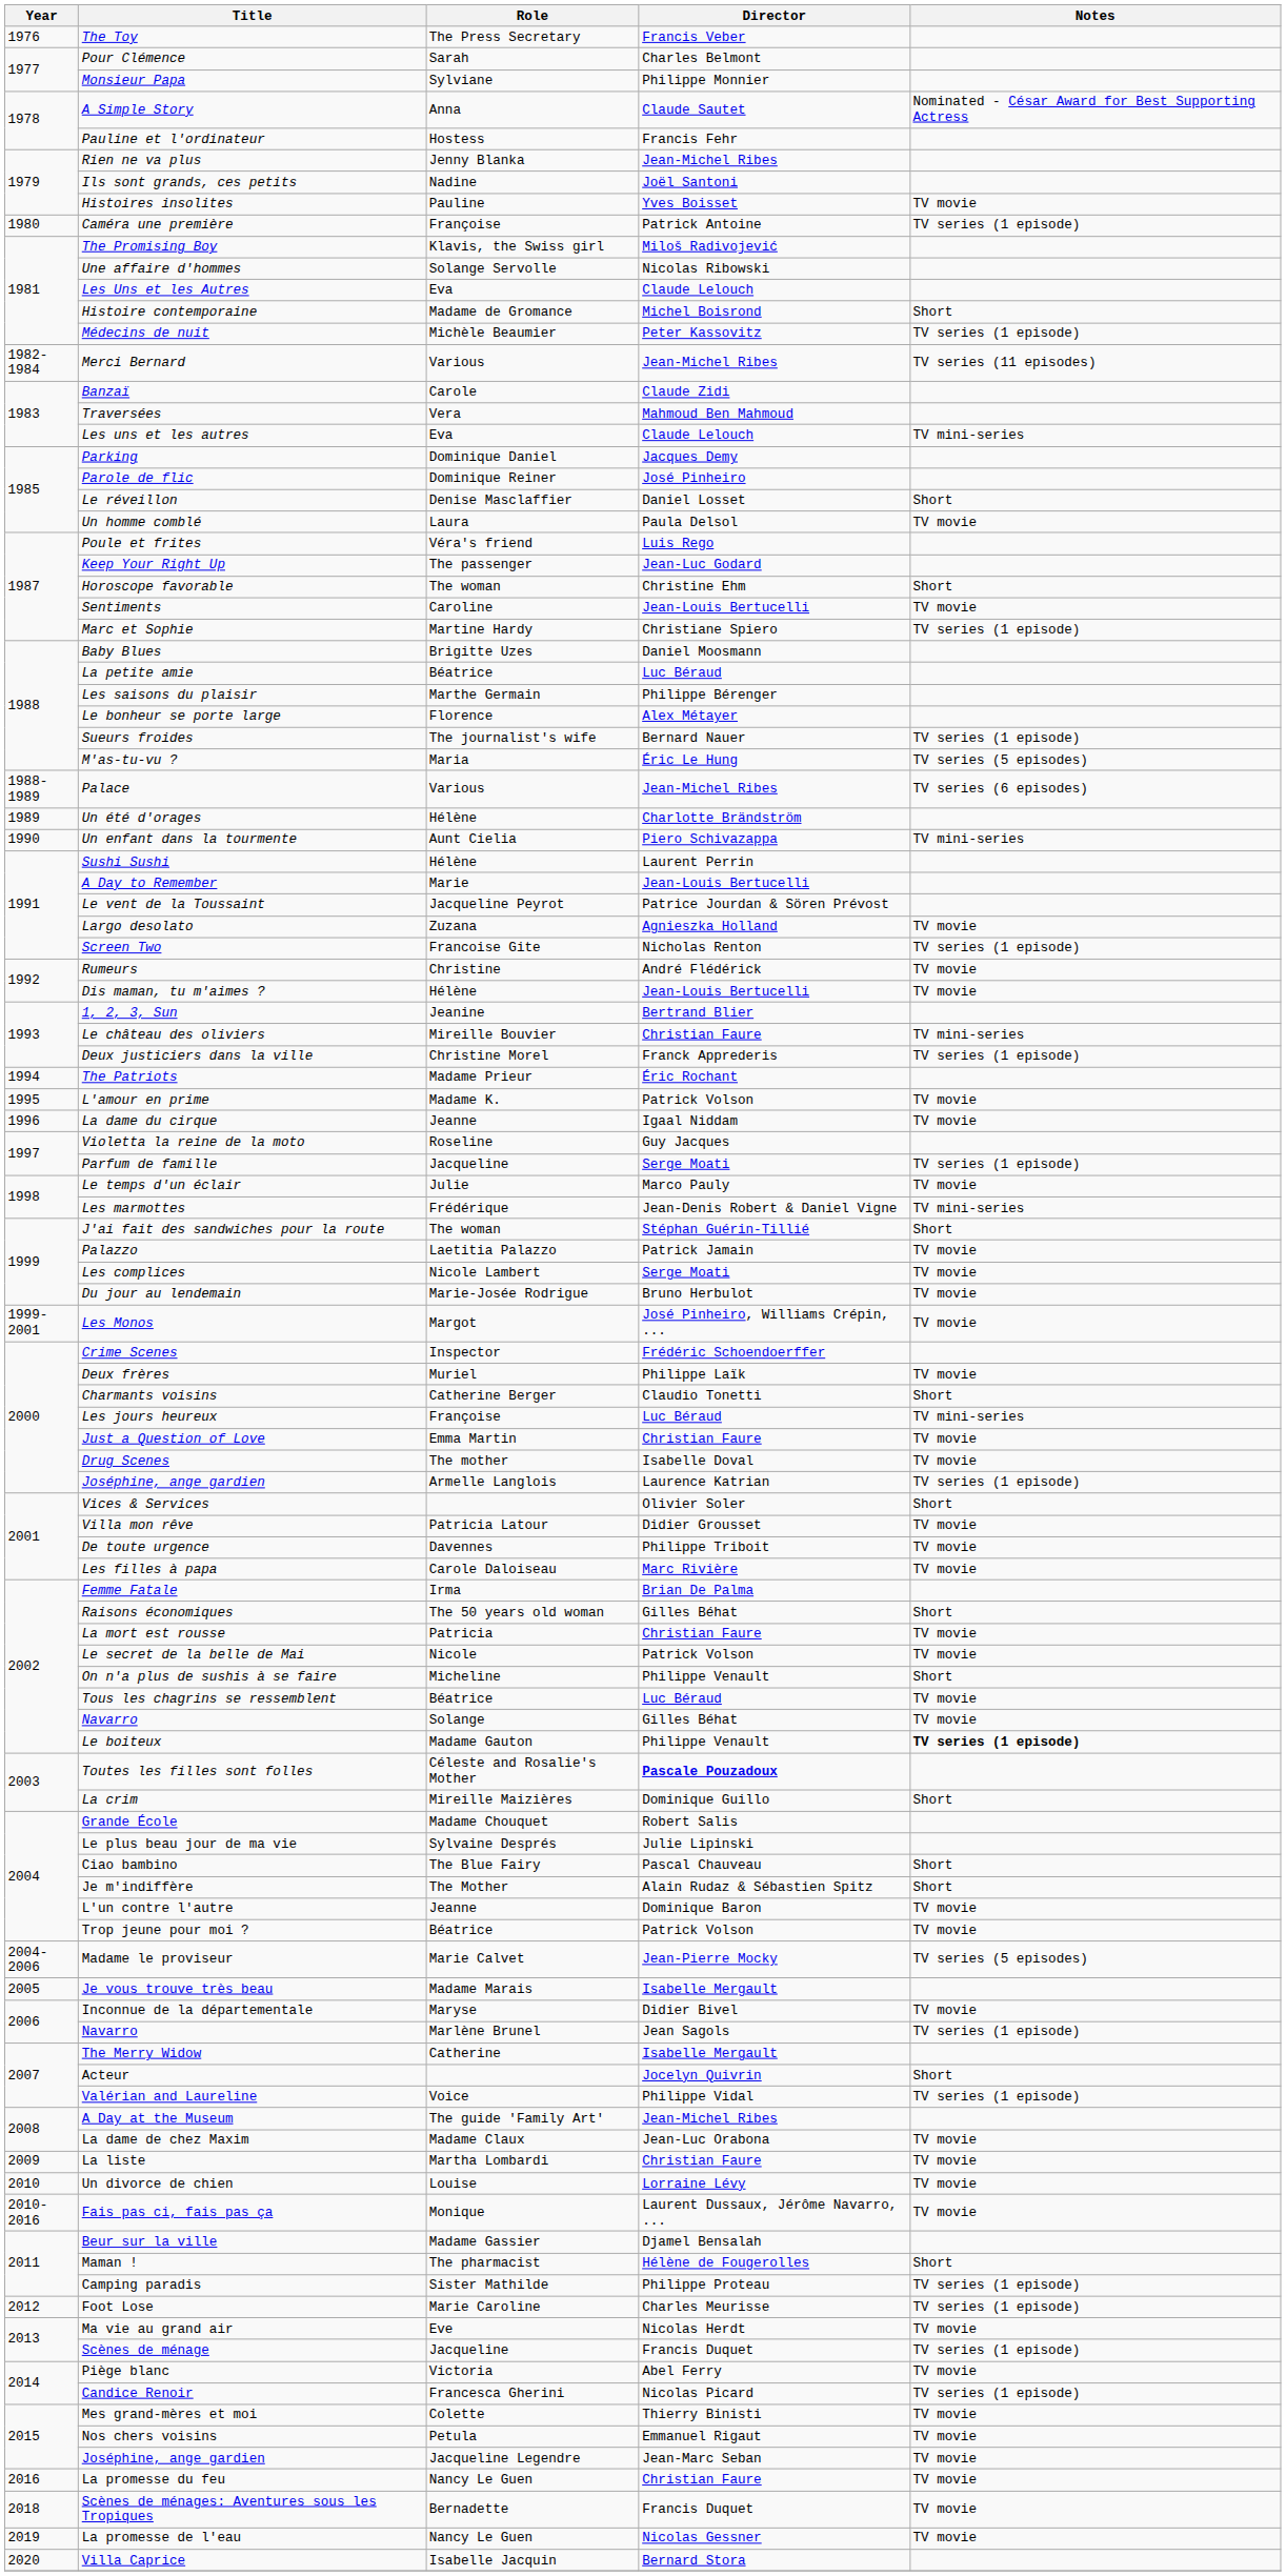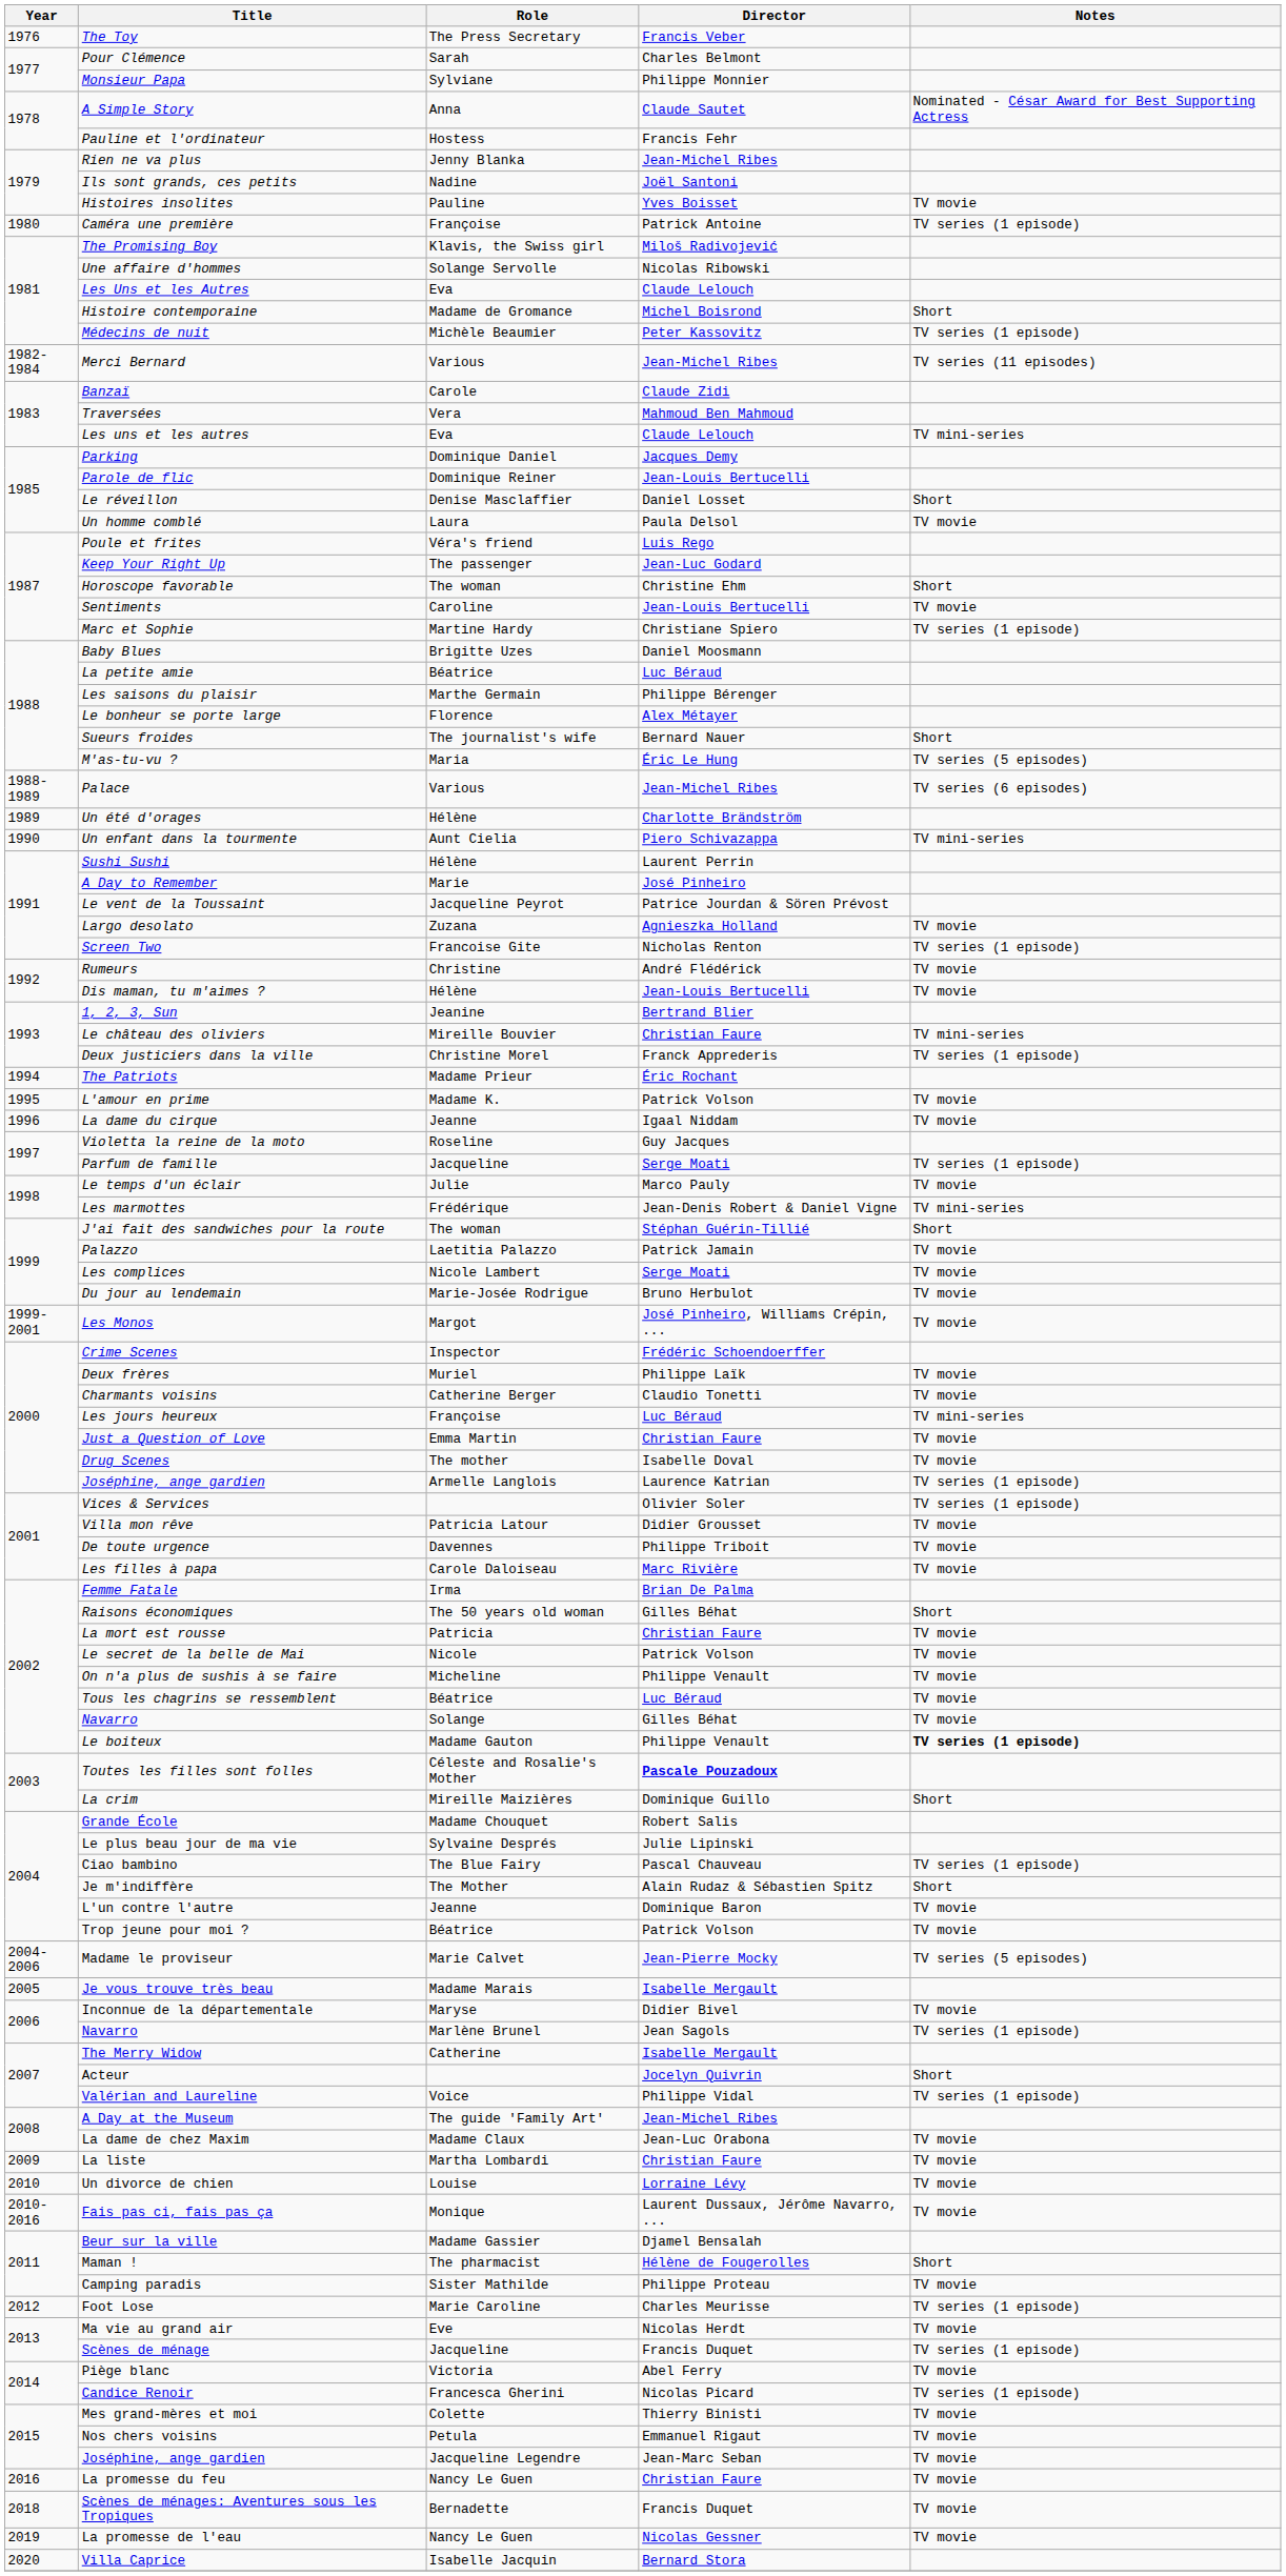Parole de flic | Director: José Pinheiro -> Jean-Louis Bertucelli
Sueurs froides | Notes: TV series (1 episode) -> Short
A Day to Remember | Director: Jean-Louis Bertucelli -> José Pinheiro
Charmants voisins | Notes: Short -> TV movie
Vices & Services | Notes: Short -> TV series (1 episode)
On n'a plus de sushis à se faire | Notes: Short -> TV movie
Ciao bambino | Notes: Short -> TV series (1 episode)
Camping paradis | Notes: TV series (1 episode) -> TV movie
